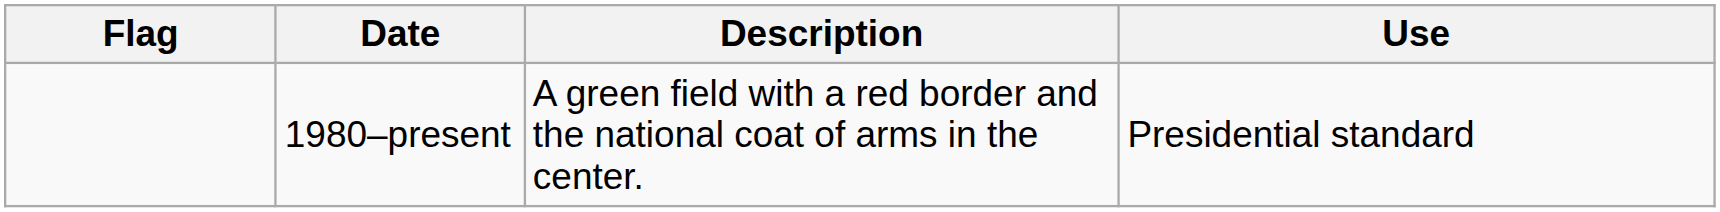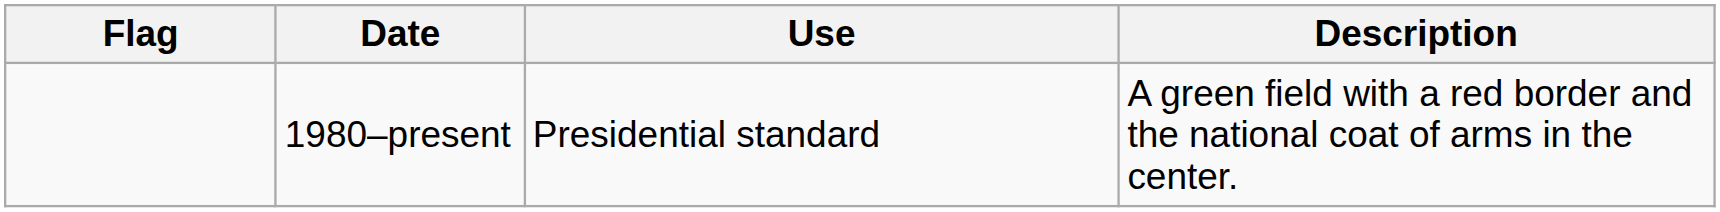columns swapped: Use <-> Description
